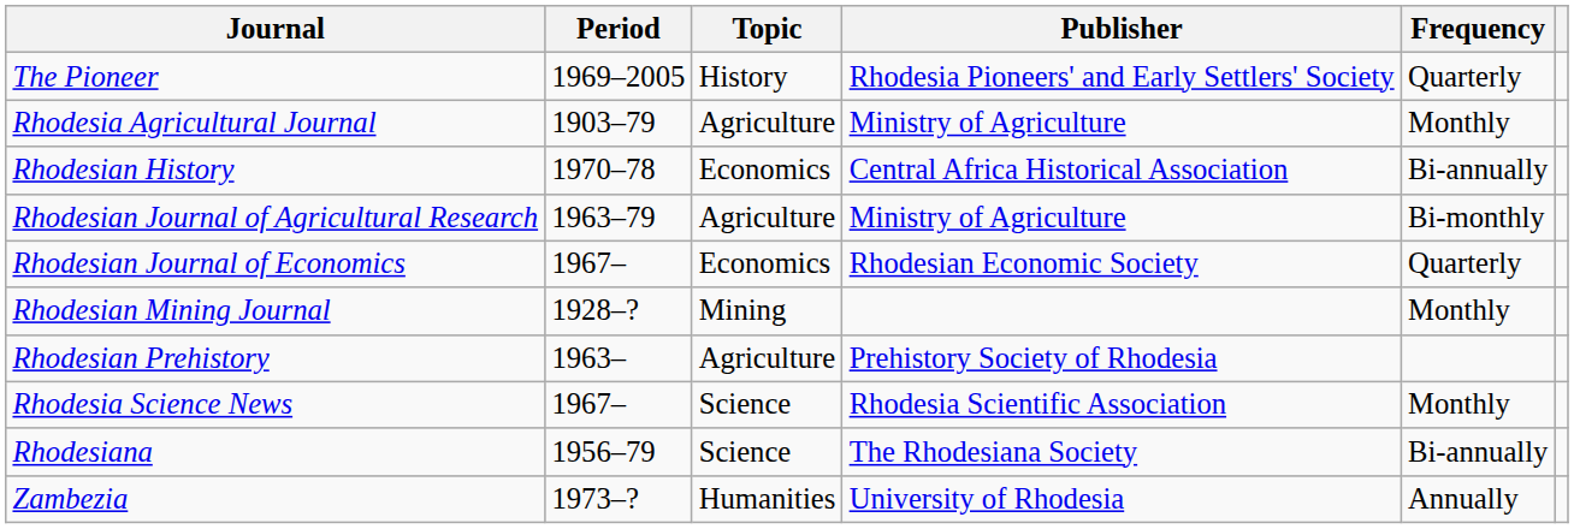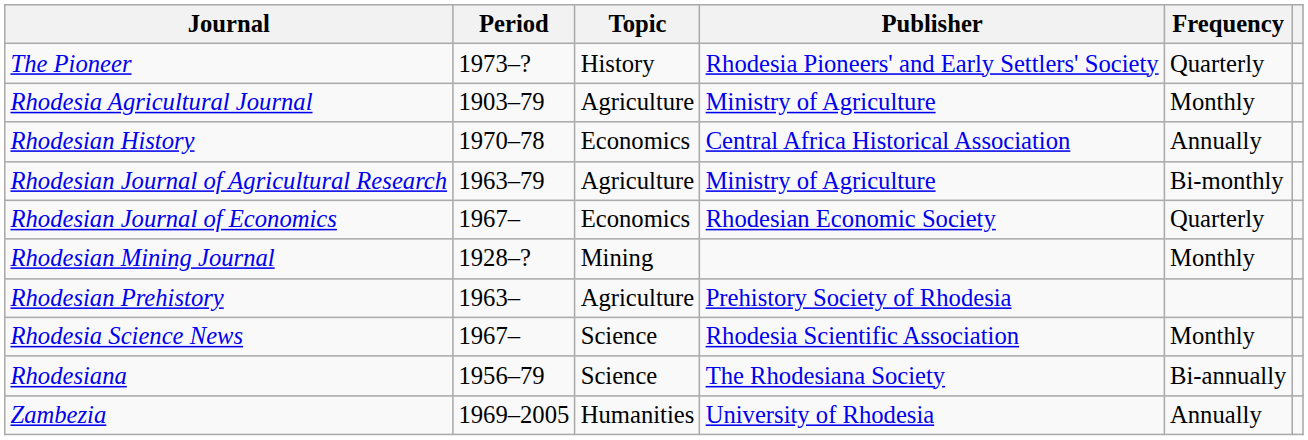The Pioneer | Period: 1969–2005 -> 1973–?
Rhodesian History | Frequency: Bi-annually -> Annually
Zambezia | Period: 1973–? -> 1969–2005
